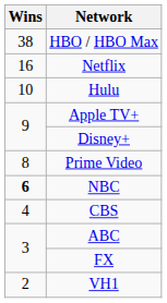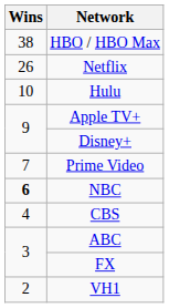Netflix | Wins: 16 -> 26
Prime Video | Wins: 8 -> 7
